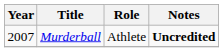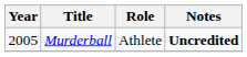Murderball | Year: 2007 -> 2005
